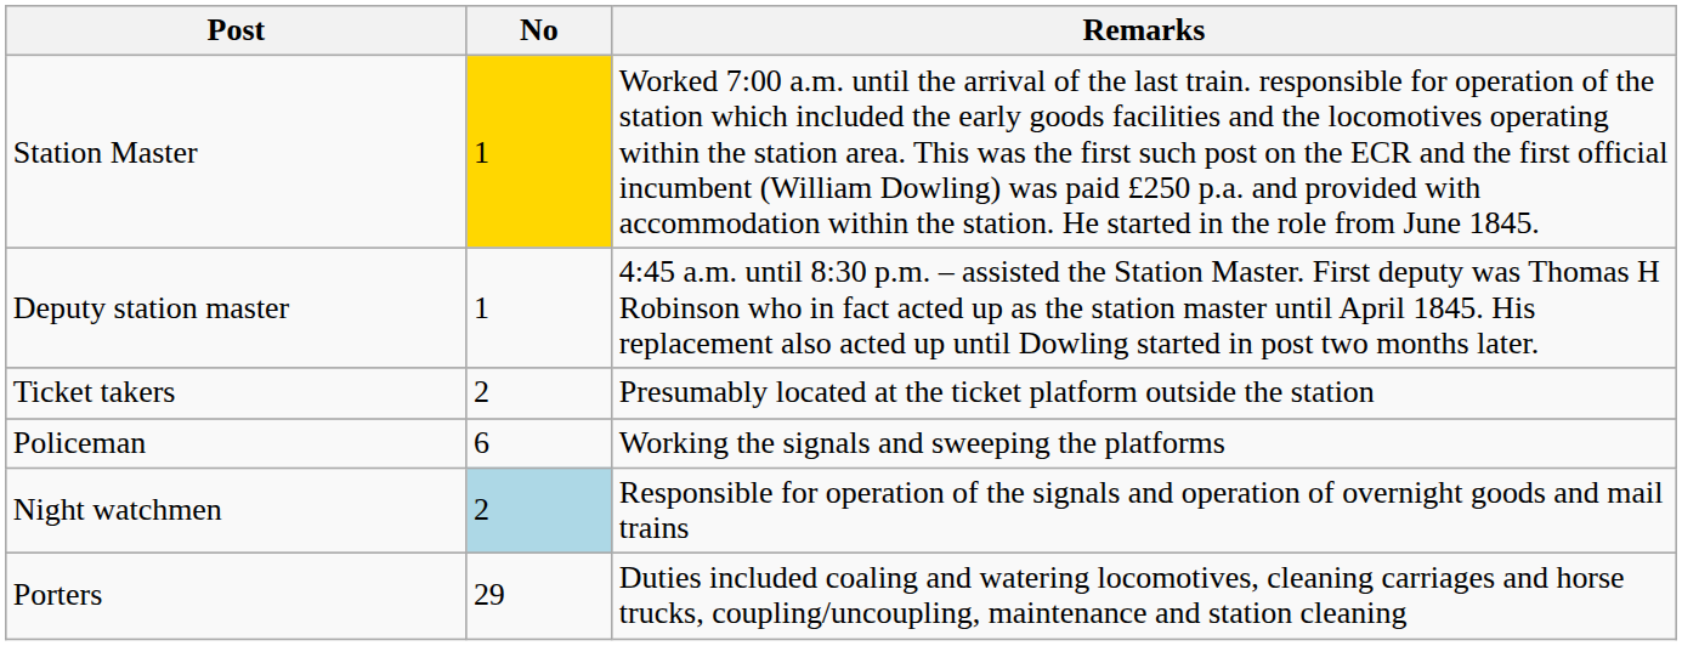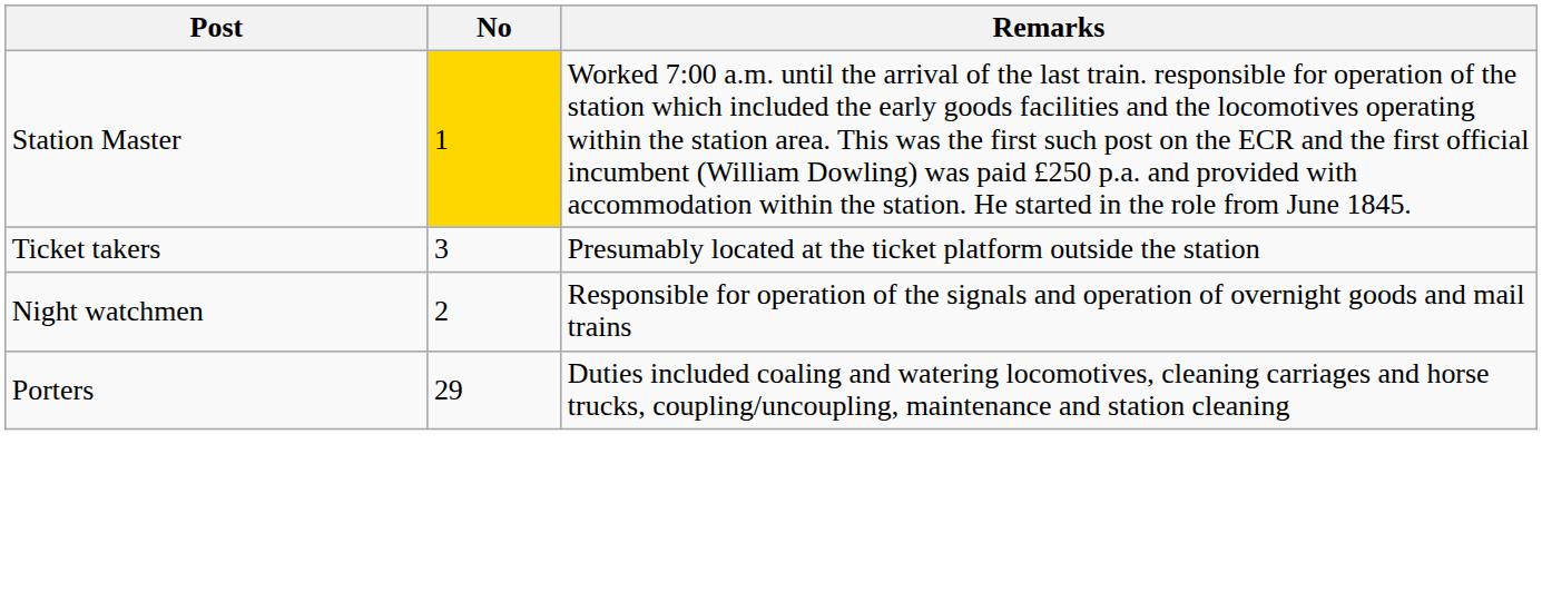- row: Deputy station master | 1 | 4:45 a.m. until 8:30 p.m. – assisted the Station Master. First deputy was Thomas H Robinson who in fact acted up as the station master until April 1845. His replacement also acted up until Dowling started in post two months later.
Ticket takers | No: 2 -> 3
- row: Policeman | 6 | Working the signals and sweeping the platforms
Night watchmen | No: lightblue background -> no background
